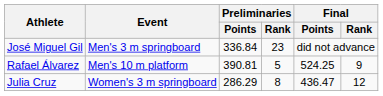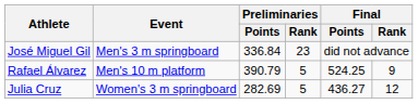Rafael Álvarez | Preliminaries / Points: 390.81 -> 390.79
Julia Cruz | Preliminaries / Points: 286.29 -> 282.69
Julia Cruz | Preliminaries / Rank: 8 -> 5
Julia Cruz | Final / Points: 436.47 -> 436.27
